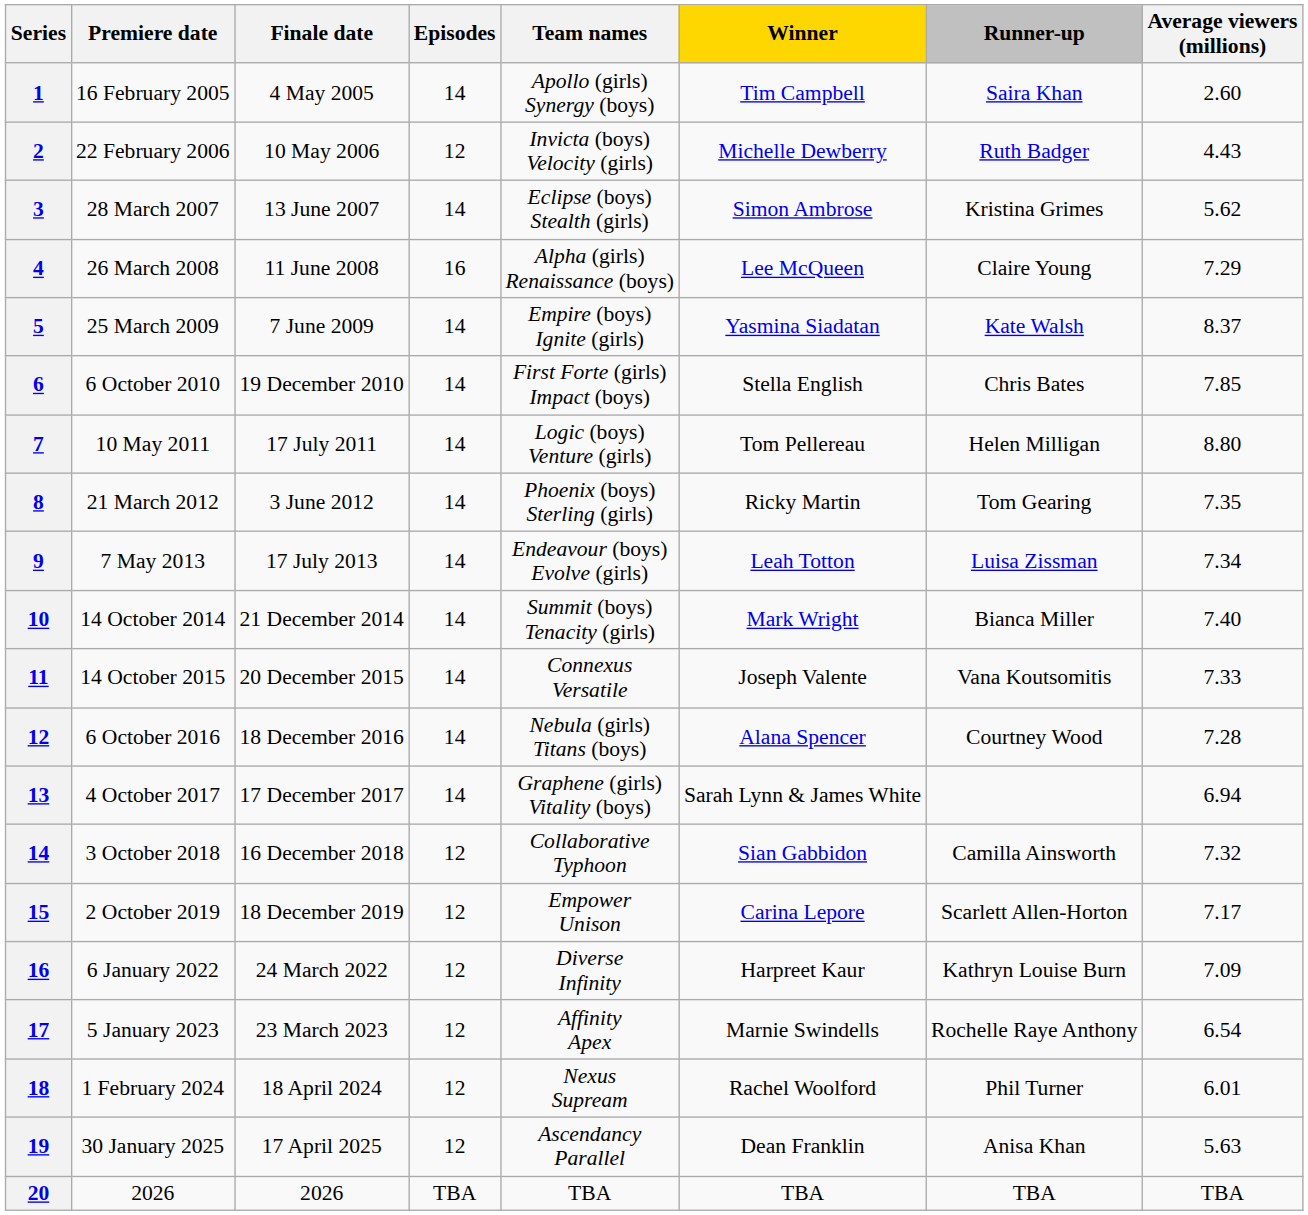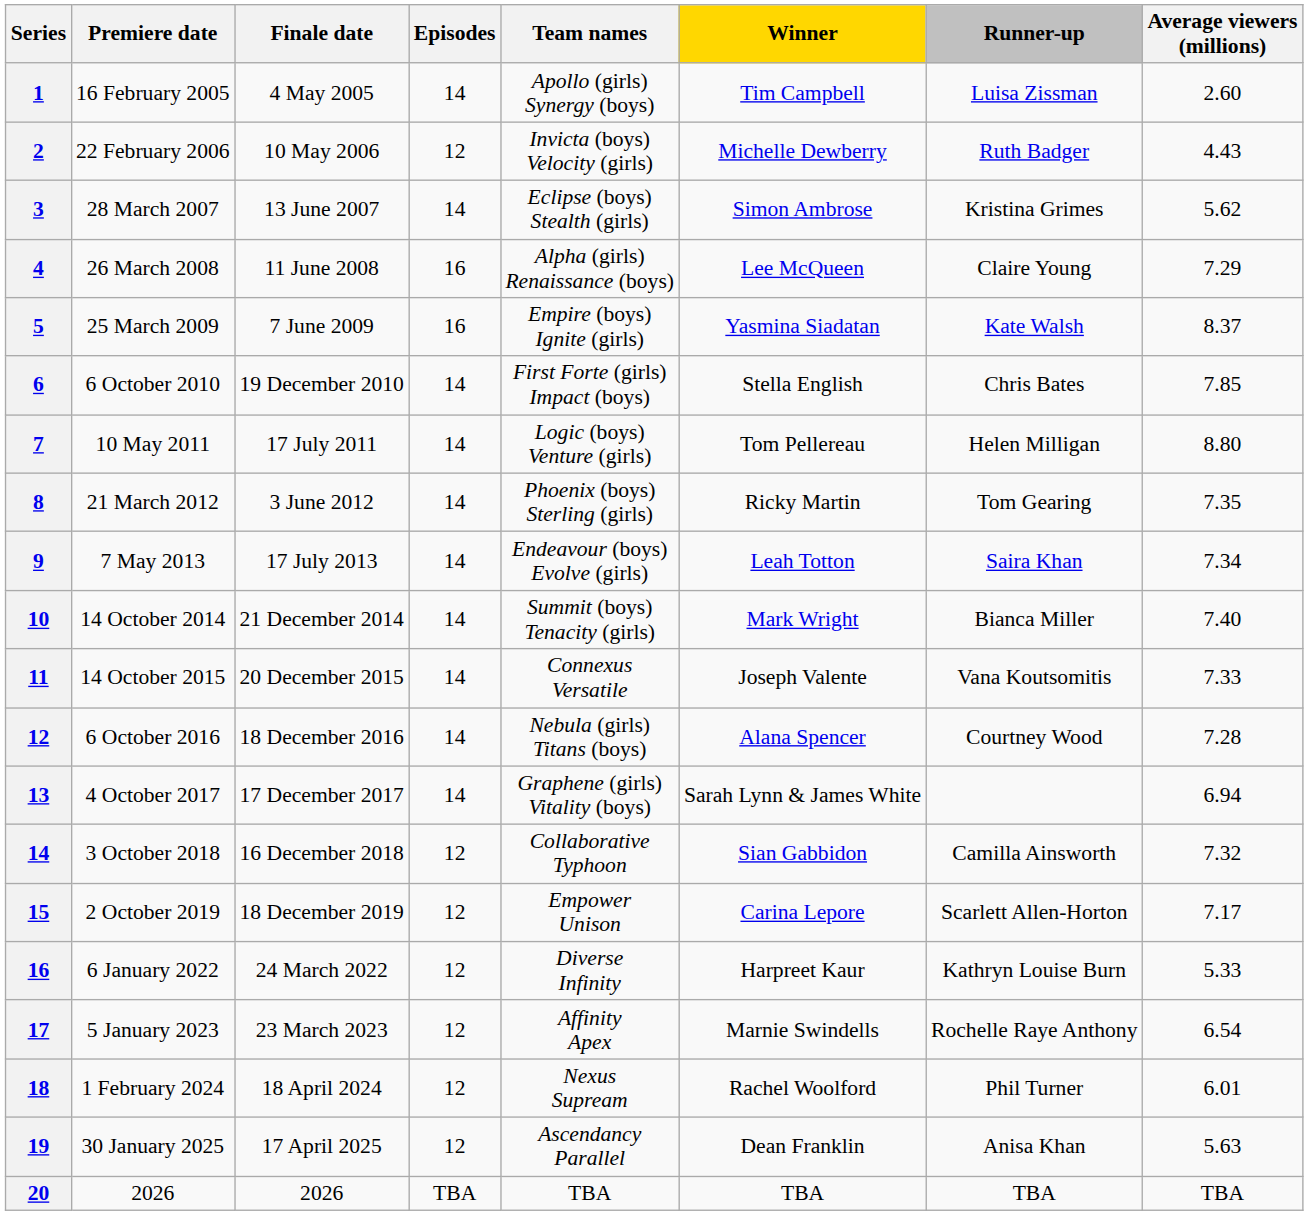16 February 2005 | Runner-up: Saira Khan -> Luisa Zissman
25 March 2009 | Episodes: 14 -> 16
7 May 2013 | Runner-up: Luisa Zissman -> Saira Khan
6 January 2022 | Average viewers (millions): 7.09 -> 5.33
